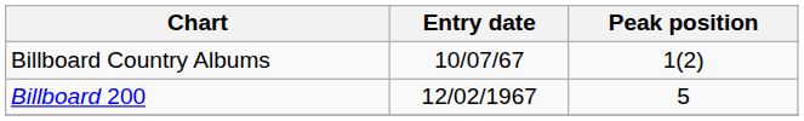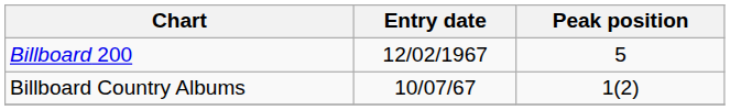rows swapped: Billboard Country Albums <-> Billboard 200
